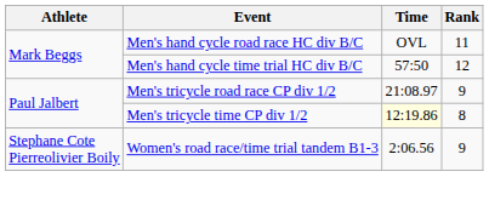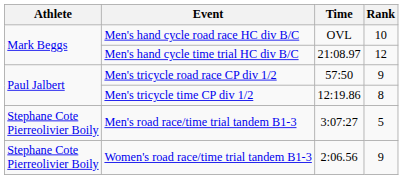Men's hand cycle road race HC div B/C | Rank: 11 -> 10
Men's hand cycle time trial HC div B/C | Time: 57:50 -> 21:08.97
Men's tricycle road race CP div 1/2 | Time: 21:08.97 -> 57:50
Men's tricycle time CP div 1/2 | Time: lightyellow background -> no background
+ row: Stephane Cote Pierreolivier Boily | Men's road race/time trial tandem B1-3 | 3:07:27 | 5
